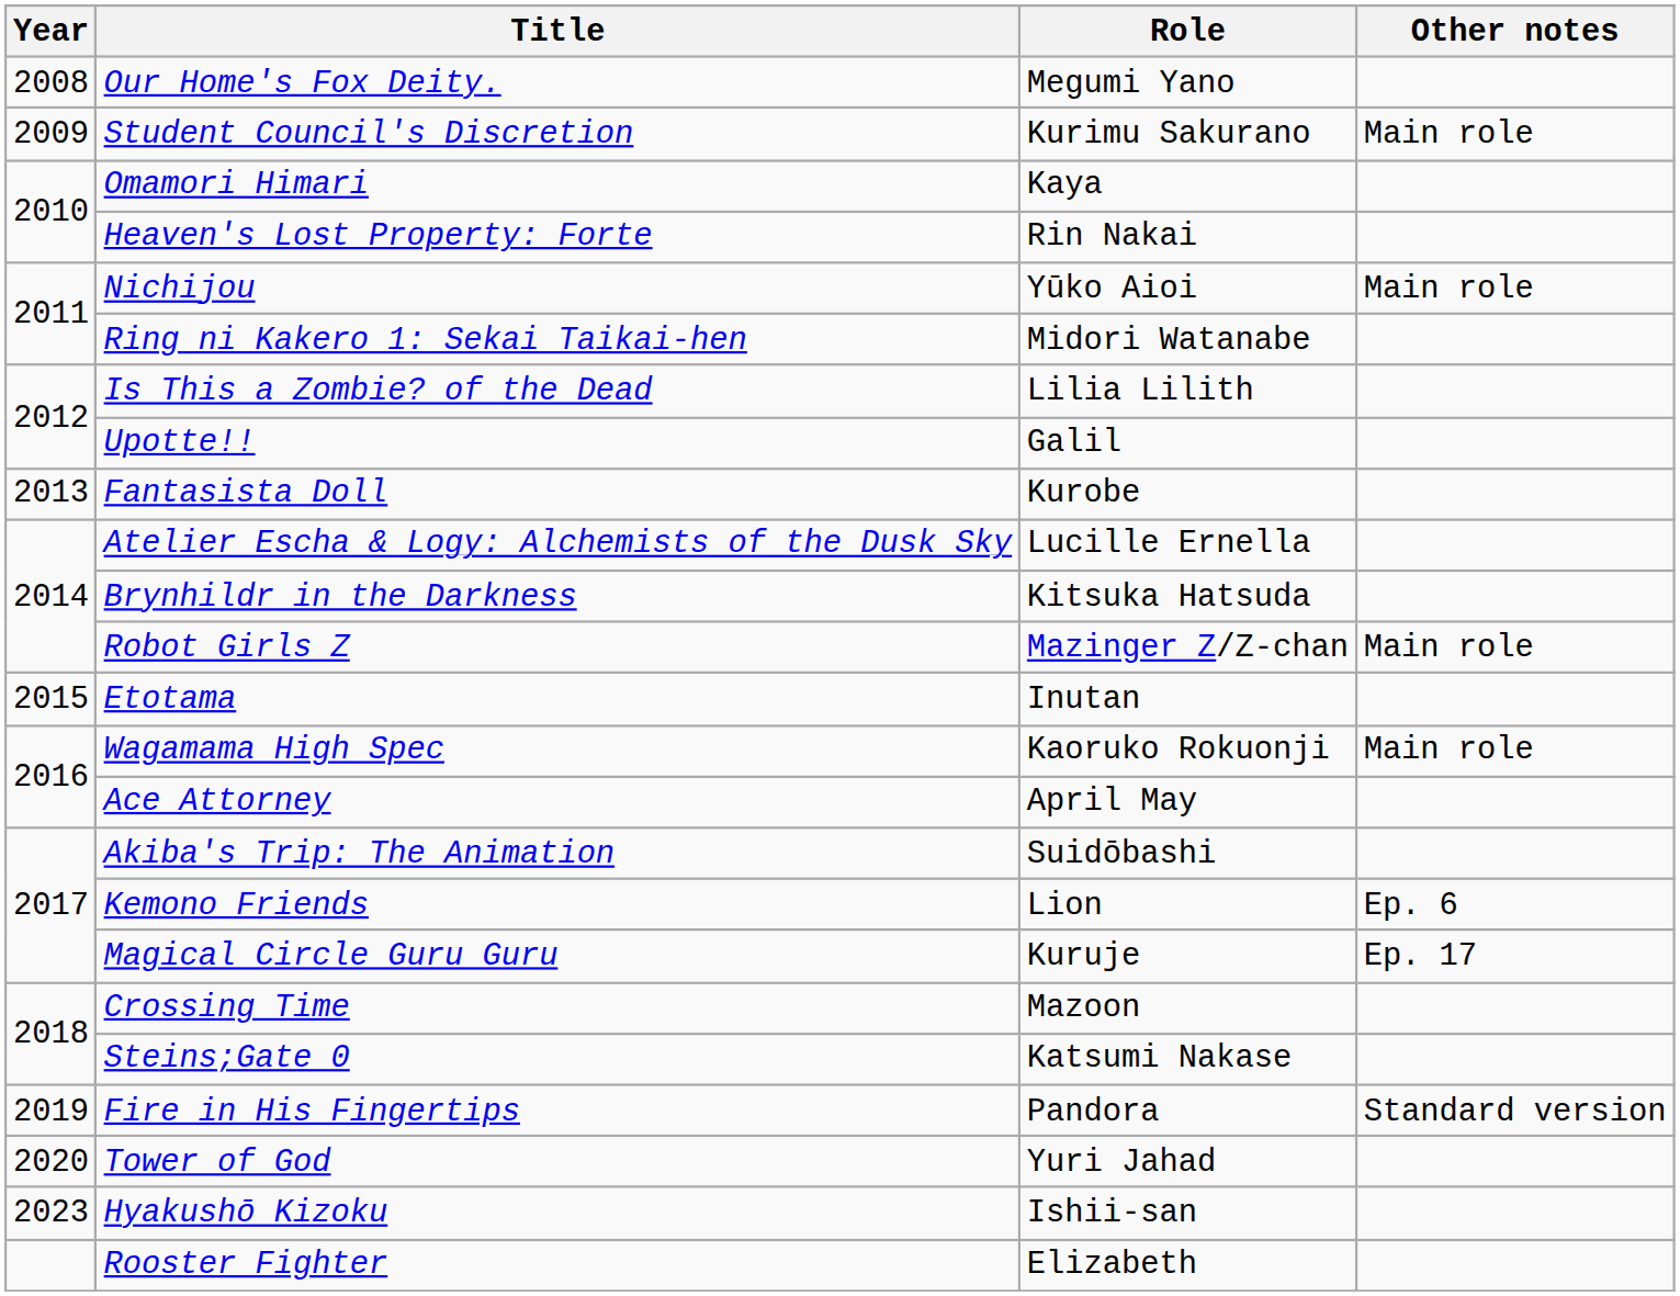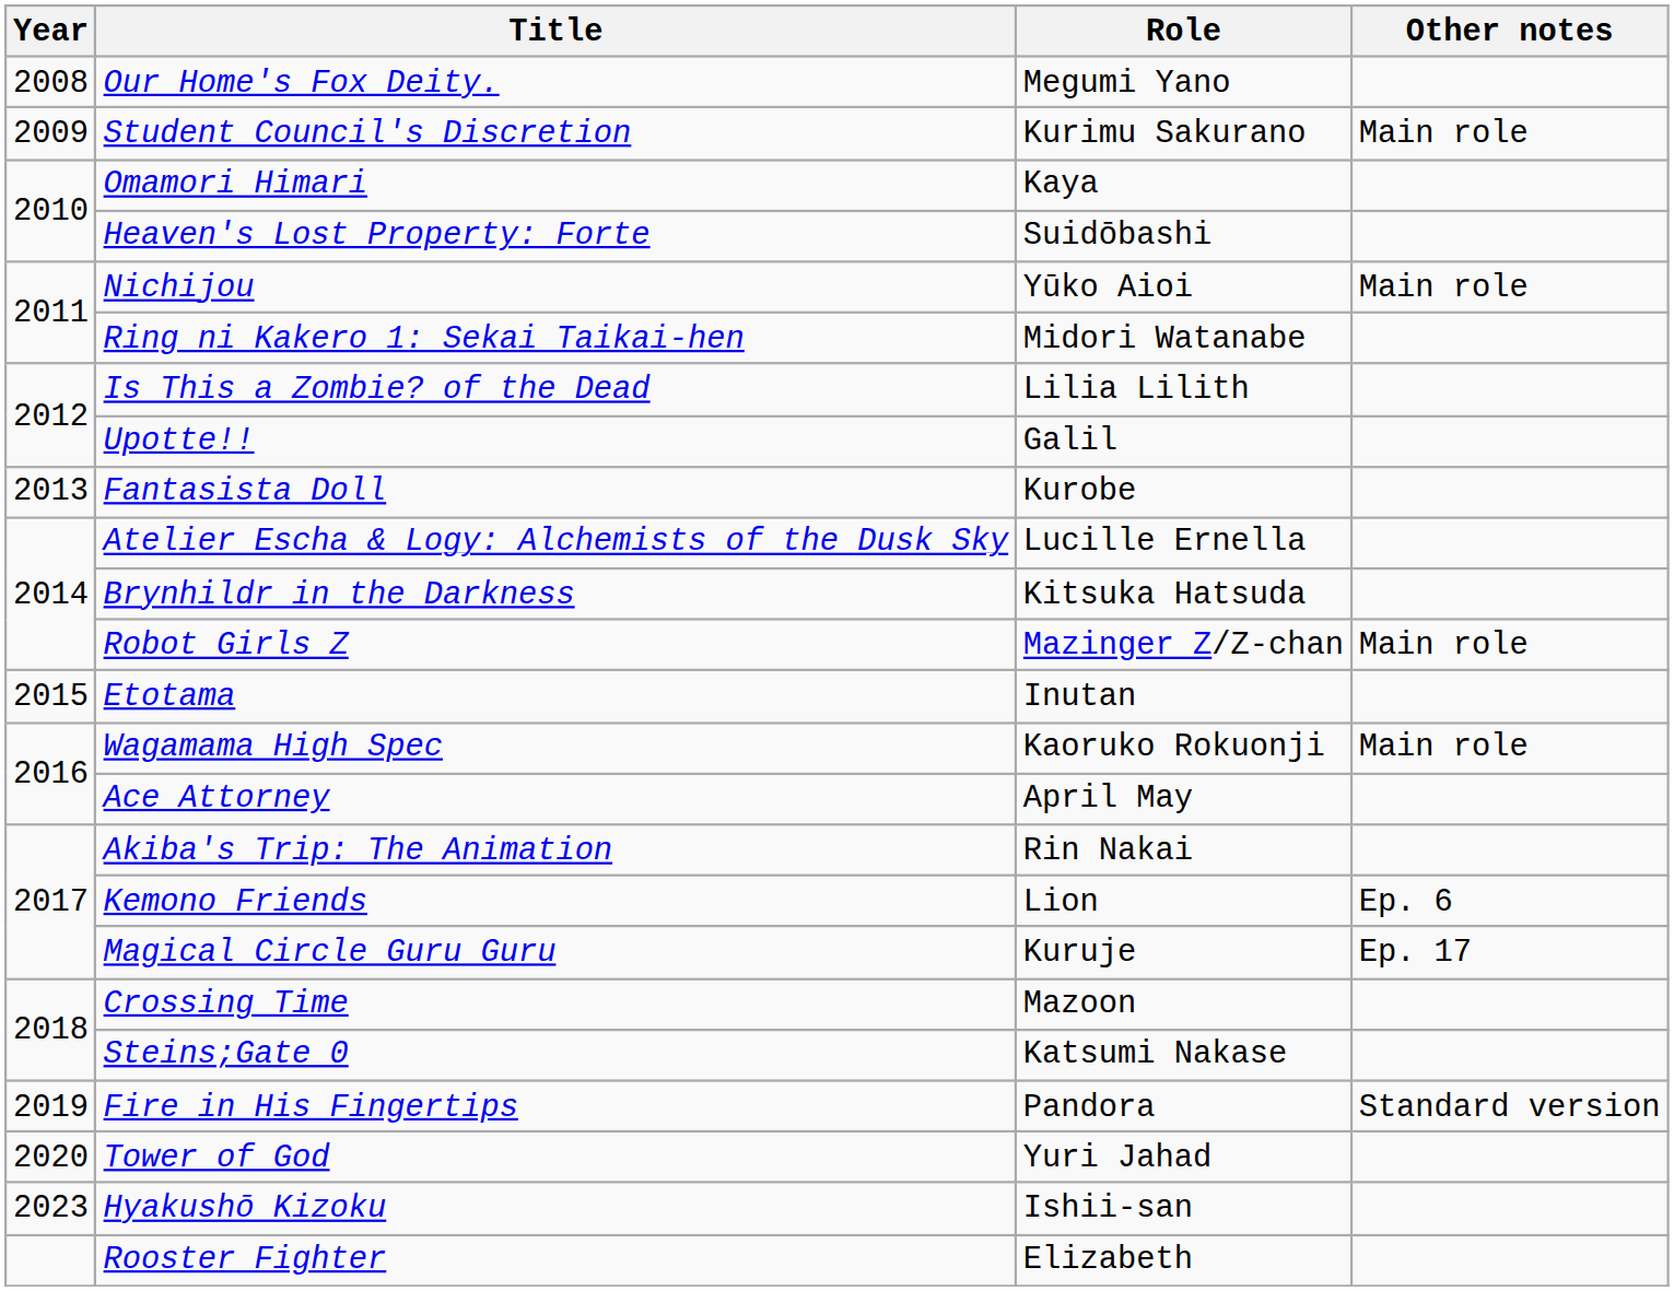Heaven's Lost Property: Forte | Role: Rin Nakai -> Suidōbashi
Akiba's Trip: The Animation | Role: Suidōbashi -> Rin Nakai
